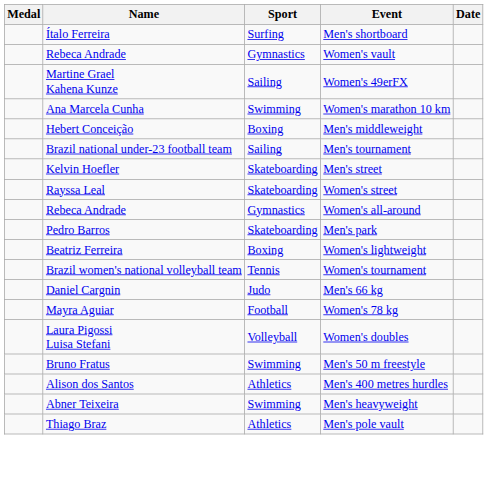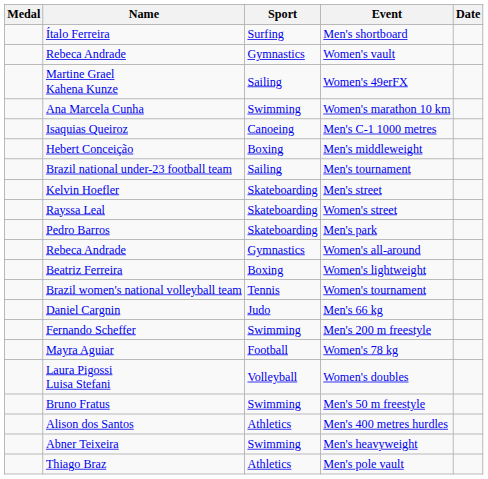+ row: Isaquias Queiroz | Canoeing | Men's C-1 1000 metres
rows swapped: Women's all-around <-> Men's park
+ row: Fernando Scheffer | Swimming | Men's 200 m freestyle
